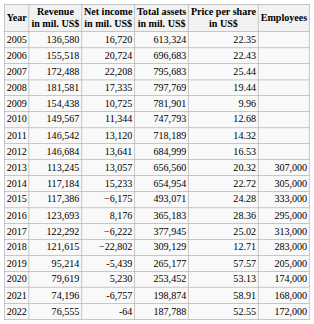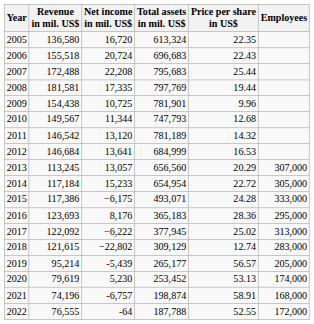2011 | Total assets in mil. US$: 718,189 -> 781,189
2013 | Price per share in US$: 20.32 -> 20.29
2017 | Revenue in mil. US$: 122,292 -> 122,092
2018 | Price per share in US$: 12.71 -> 12.74
2019 | Price per share in US$: 57.57 -> 56.57
